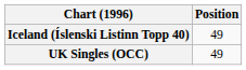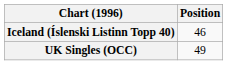Iceland (Íslenski Listinn Topp 40) | Position: 49 -> 46
